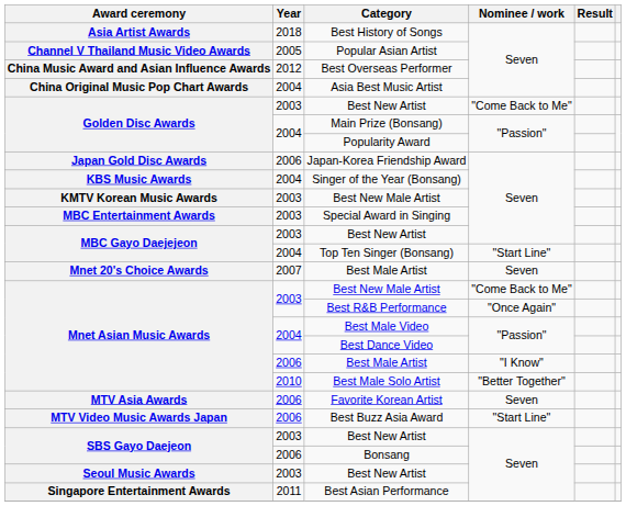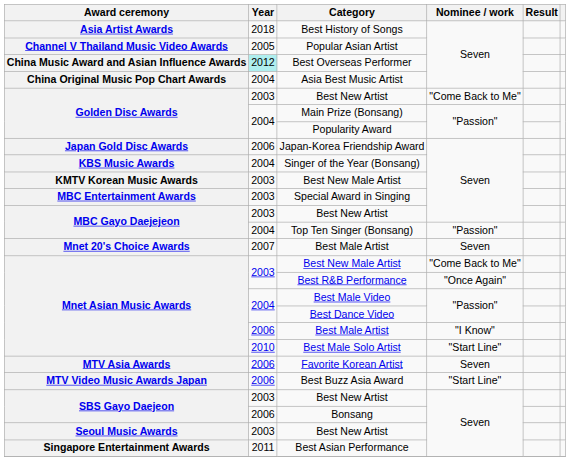Best Overseas Performer | Year: no background -> paleturquoise background
Top Ten Singer (Bonsang) | Nominee / work: "Start Line" -> "Passion"
Best Male Solo Artist | Nominee / work: "Better Together" -> "Start Line"
